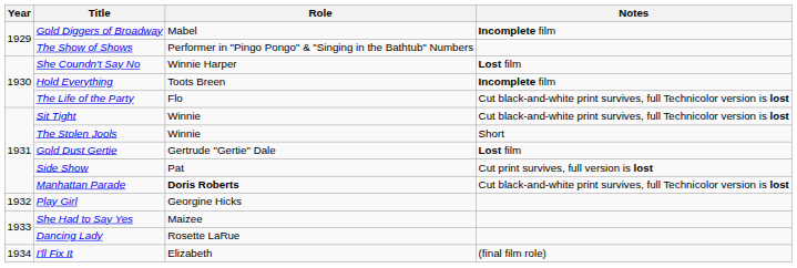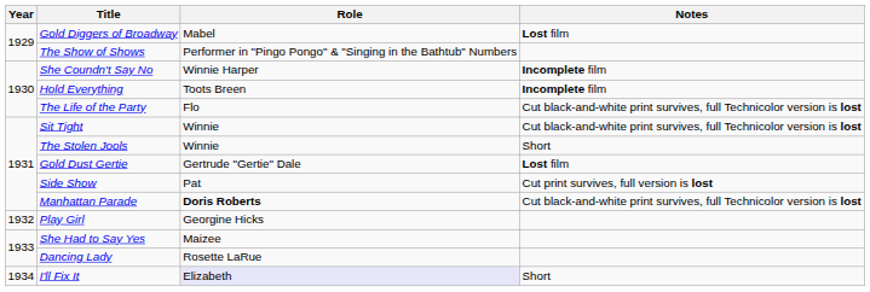Gold Diggers of Broadway | Notes: Incomplete film -> Lost film
She Coundn't Say No | Notes: Lost film -> Incomplete film
I'll Fix It | Role: no background -> lavender background
I'll Fix It | Notes: (final film role) -> Short
